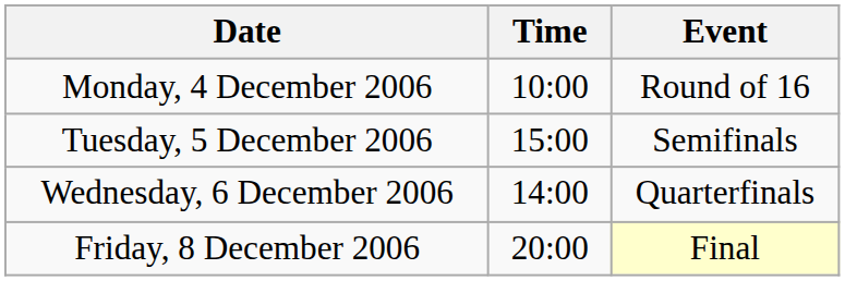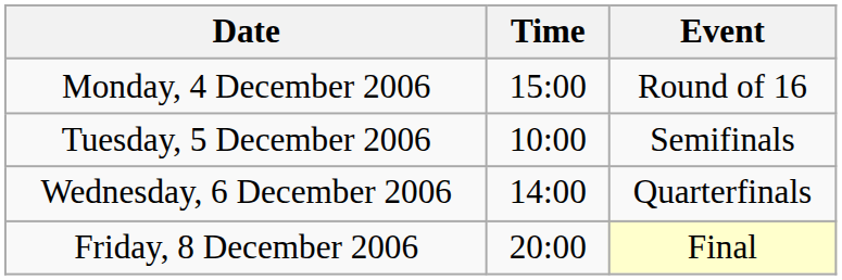Monday, 4 December 2006 | Time: 10:00 -> 15:00
Tuesday, 5 December 2006 | Time: 15:00 -> 10:00
